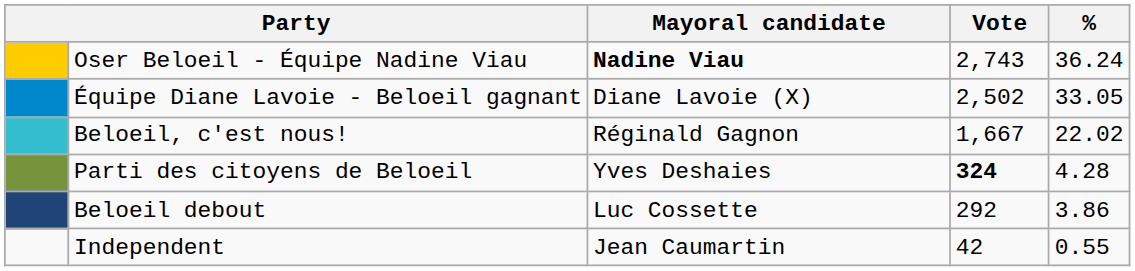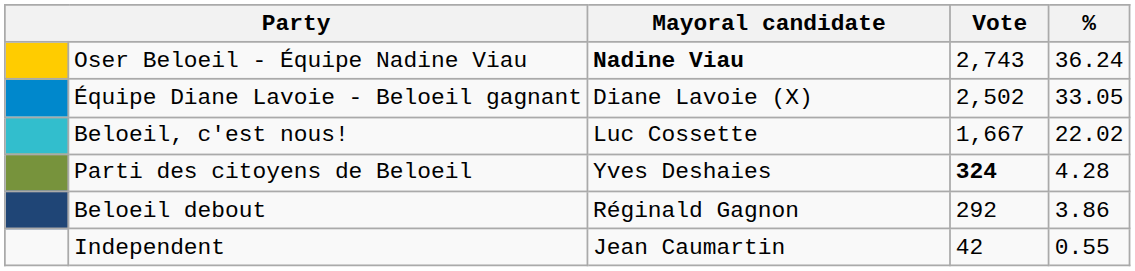Beloeil, c'est nous! | Mayoral candidate: Réginald Gagnon -> Luc Cossette
Beloeil debout | Mayoral candidate: Luc Cossette -> Réginald Gagnon
